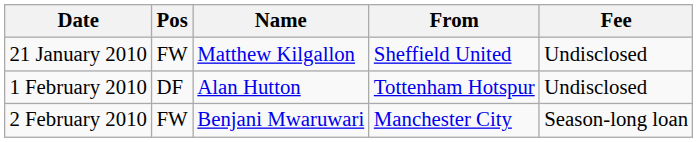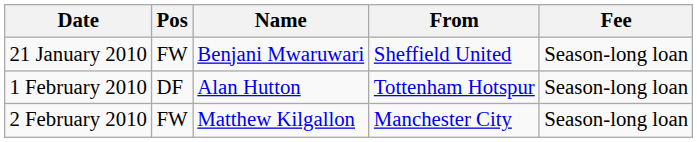21 January 2010 | Name: Matthew Kilgallon -> Benjani Mwaruwari
21 January 2010 | Fee: Undisclosed -> Season-long loan
1 February 2010 | Fee: Undisclosed -> Season-long loan
2 February 2010 | Name: Benjani Mwaruwari -> Matthew Kilgallon
